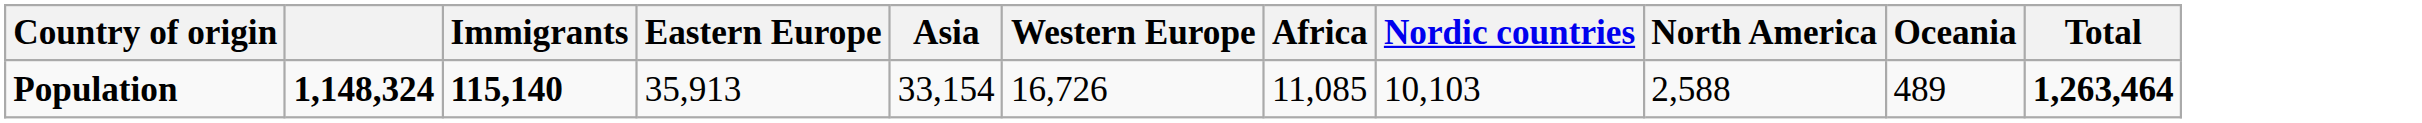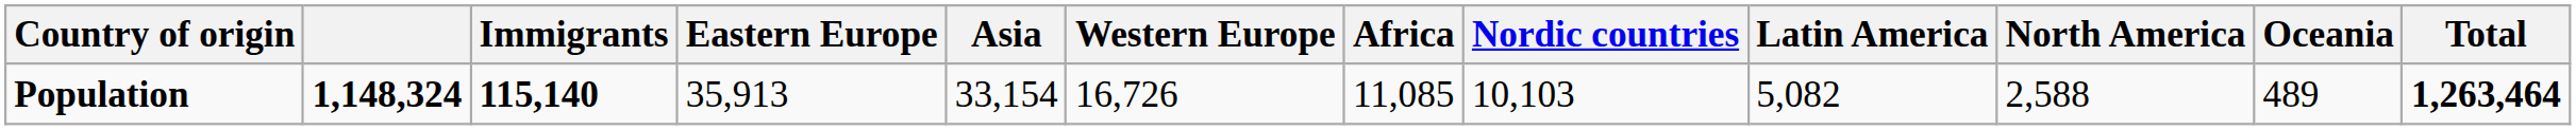+ column: Latin America | 5,082
